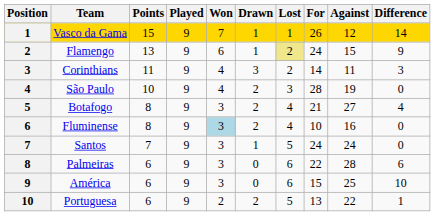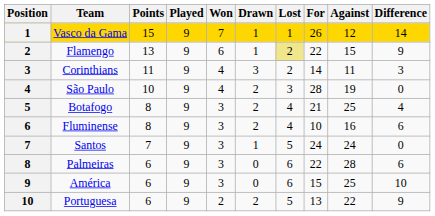Flamengo | For: 24 -> 22
Botafogo | Against: 27 -> 25
Fluminense | Won: lightblue background -> no background
Fluminense | Difference: 0 -> 6
Portuguesa | Difference: 1 -> 9
